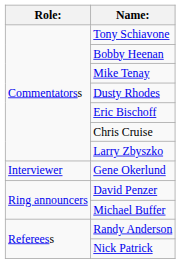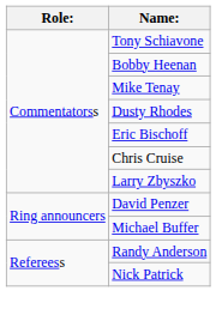- row: Interviewer | Gene Okerlund
